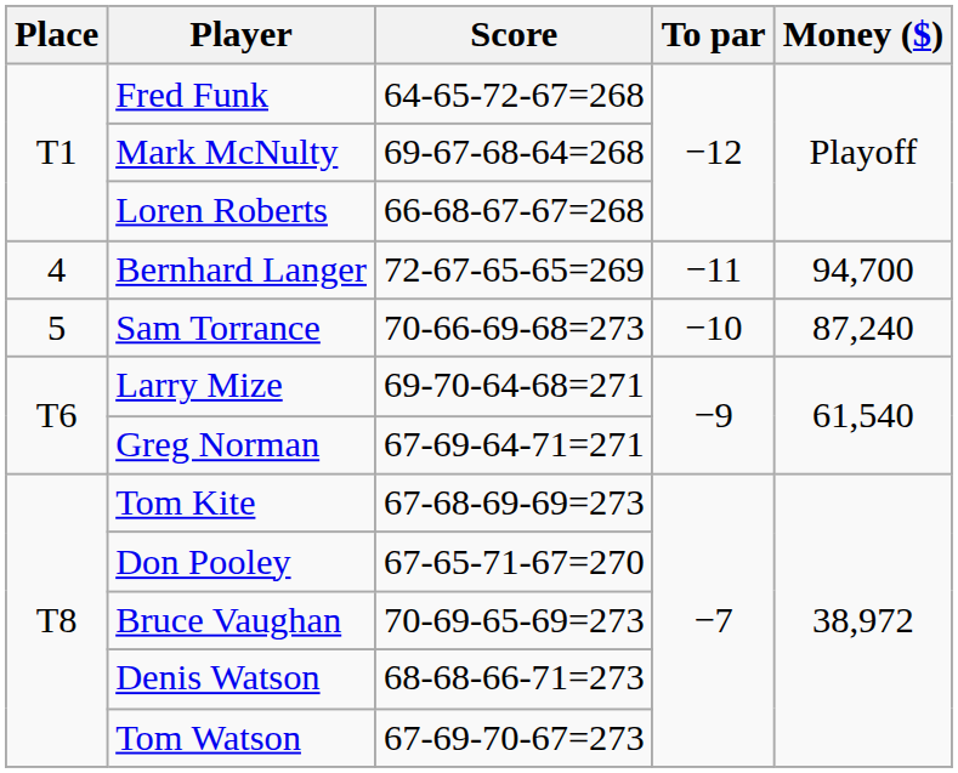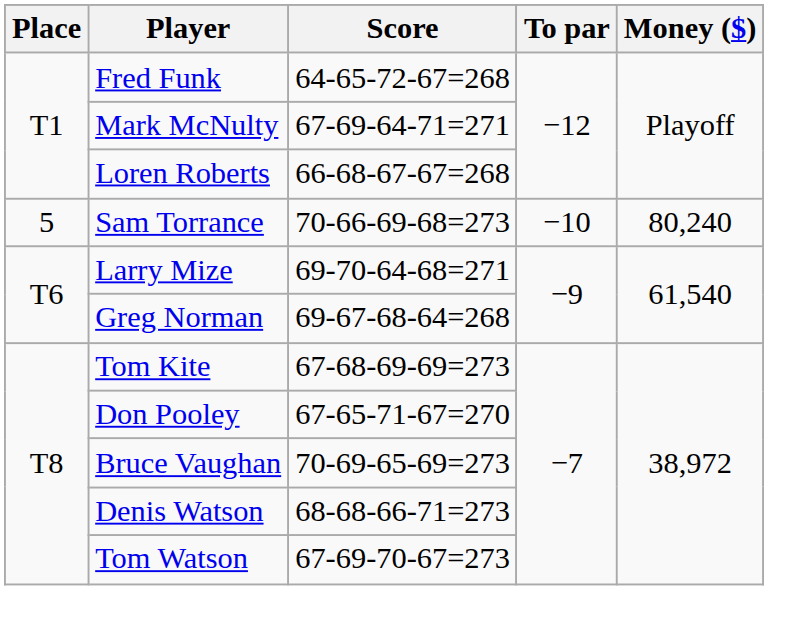Mark McNulty | Score: 69-67-68-64=268 -> 67-69-64-71=271
- row: 4 | Bernhard Langer | 72-67-65-65=269 | −11 | 94,700
Sam Torrance | Money ($): 87,240 -> 80,240
Greg Norman | Score: 67-69-64-71=271 -> 69-67-68-64=268
